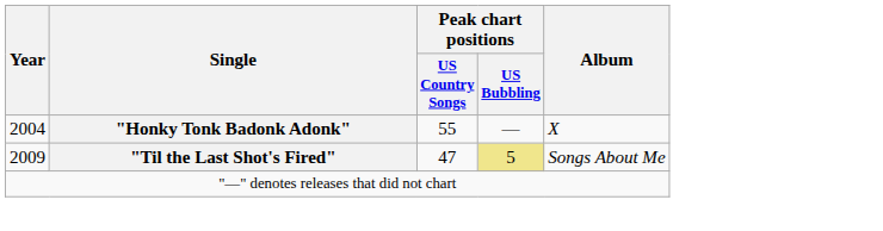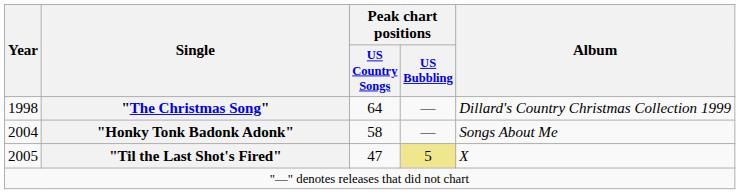+ row: 1998 | "The Christmas Song" | 64 | — | Dillard's Country Christmas Collection 1999
"Honky Tonk Badonk Adonk" | Peak chart positions / US Country Songs: 55 -> 58
"Honky Tonk Badonk Adonk" | Album: X -> Songs About Me
"Til the Last Shot's Fired" | Year: 2009 -> 2005
"Til the Last Shot's Fired" | Album: Songs About Me -> X
